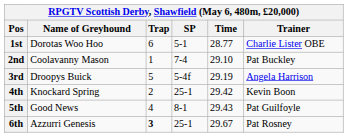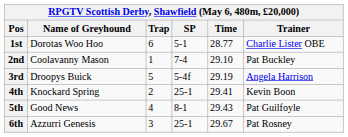4th | Time: 29.42 -> 29.41
6th | Trap: bold -> normal
